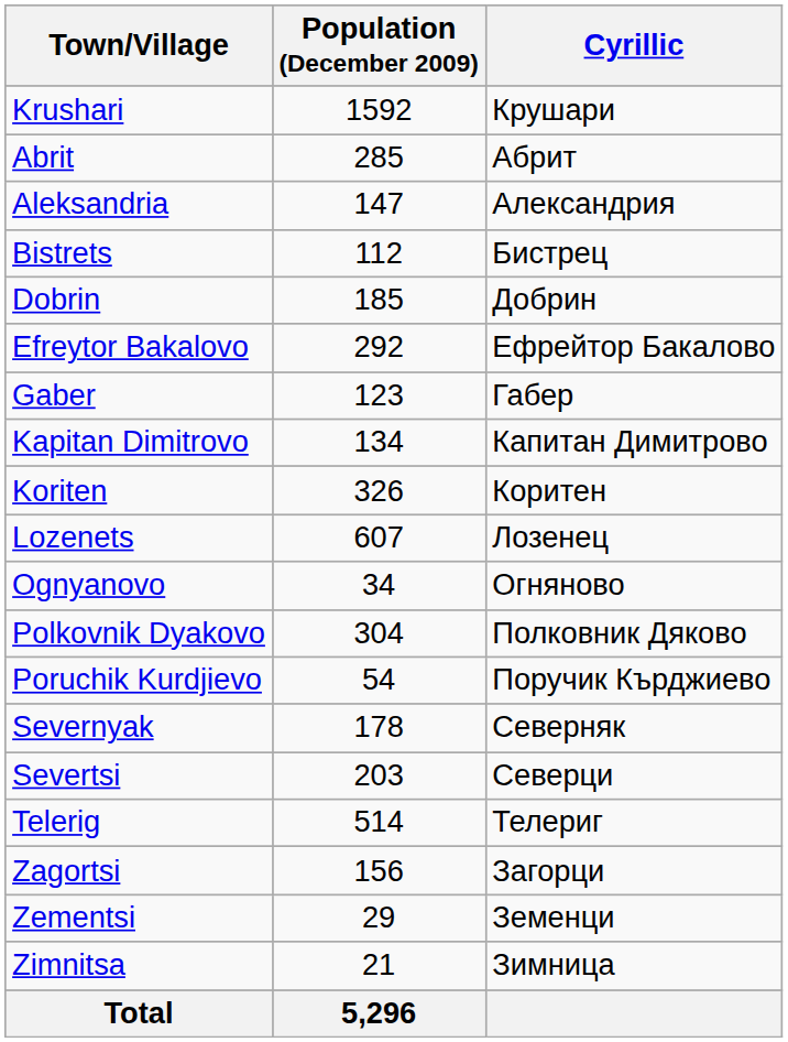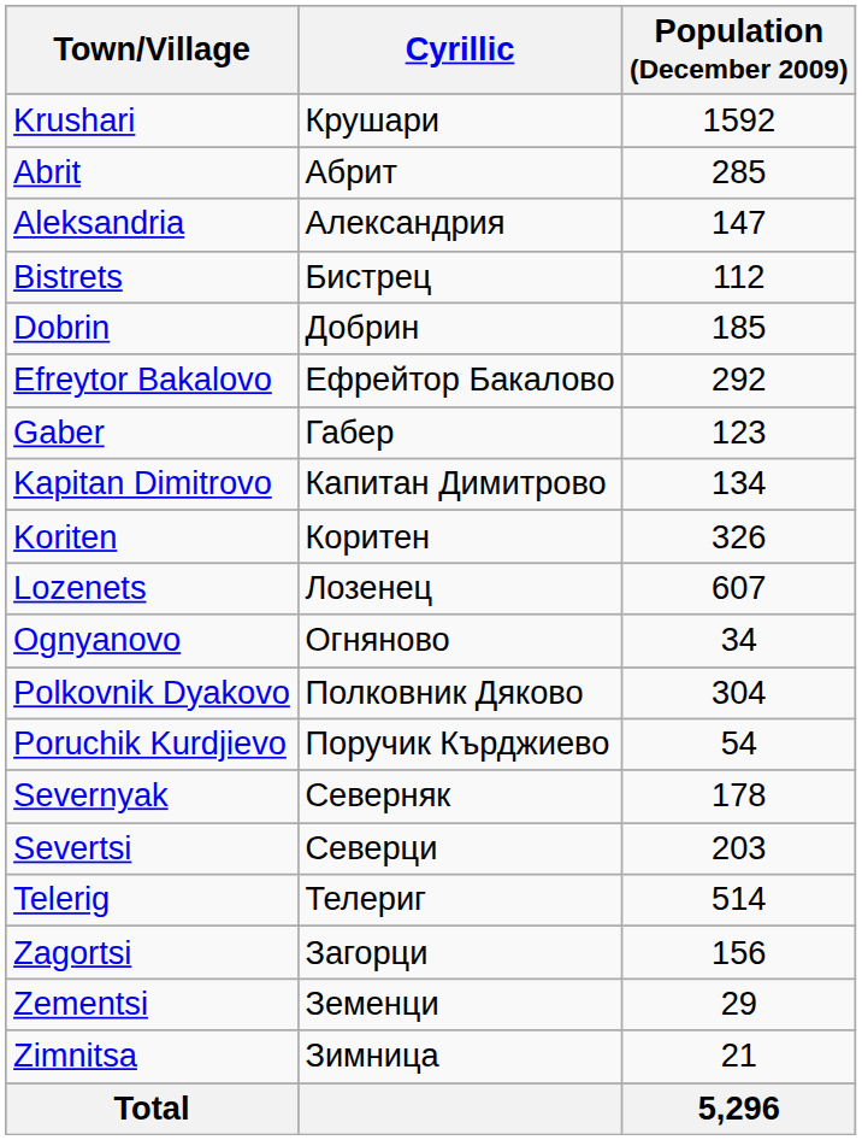columns swapped: Cyrillic <-> Population (December 2009)
